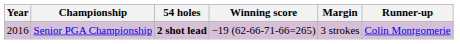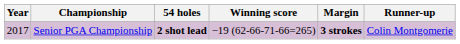Senior PGA Championship | Year: 2016 -> 2017
Senior PGA Championship | Margin: normal -> bold
